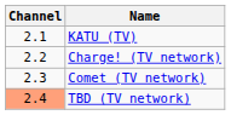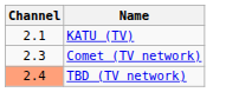- row: 2.2 | Charge! (TV network)
